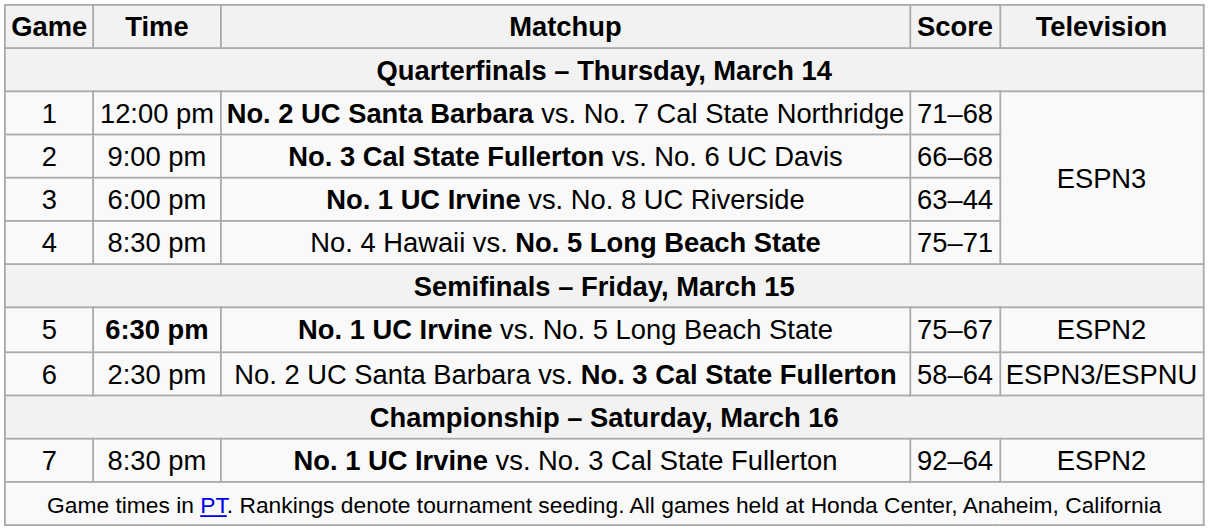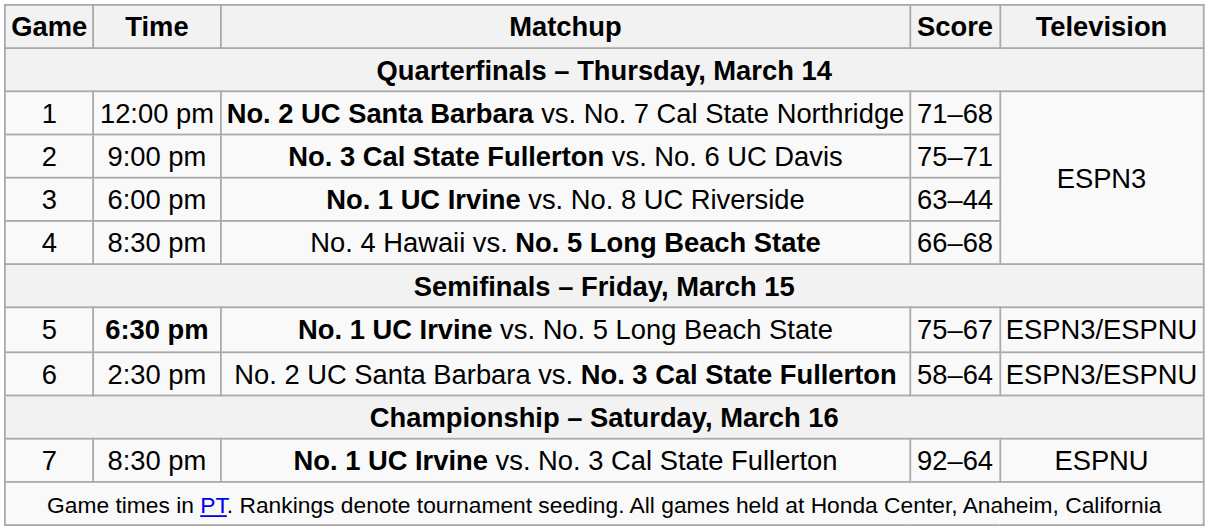No. 3 Cal State Fullerton vs. No. 6 UC Davis | Score: 66–68 -> 75–71
No. 4 Hawaii vs. No. 5 Long Beach State | Score: 75–71 -> 66–68
No. 1 UC Irvine vs. No. 5 Long Beach State | Television: ESPN2 -> ESPN3/ESPNU
No. 1 UC Irvine vs. No. 3 Cal State Fullerton | Television: ESPN2 -> ESPNU
